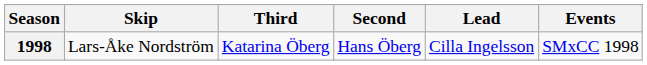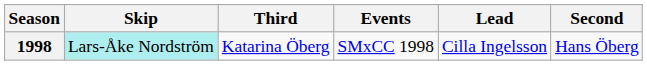columns swapped: Second <-> Events
1998 | Skip: no background -> paleturquoise background
